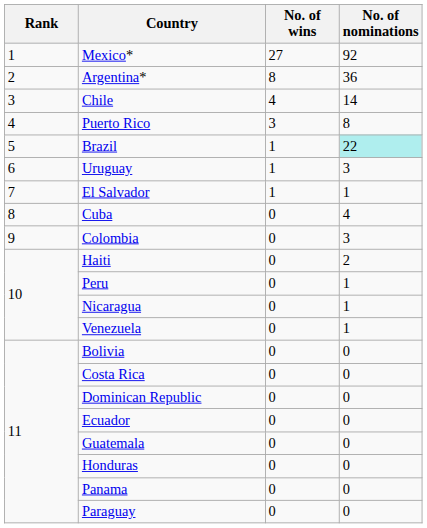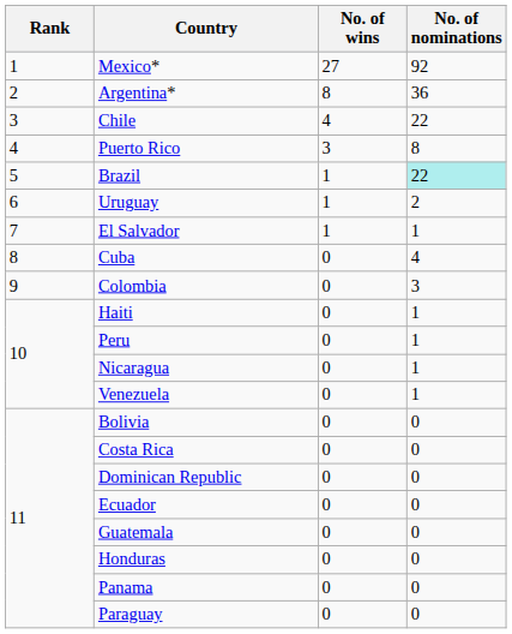Chile | No. of nominations: 14 -> 22
Uruguay | No. of nominations: 3 -> 2
Haiti | No. of nominations: 2 -> 1
